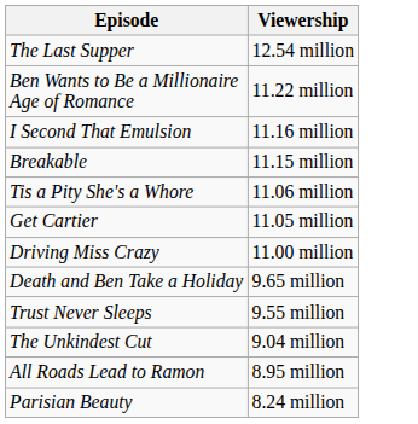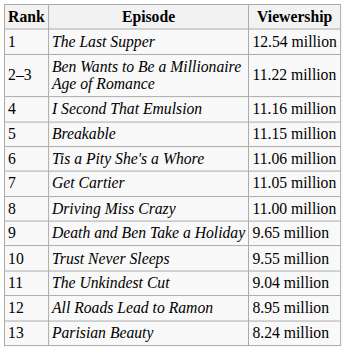+ column: Rank | 1 | 2–3 | 4 | 5 | 6 | 7 | 8 | 9 | 10 | 11 | 12 | 13
